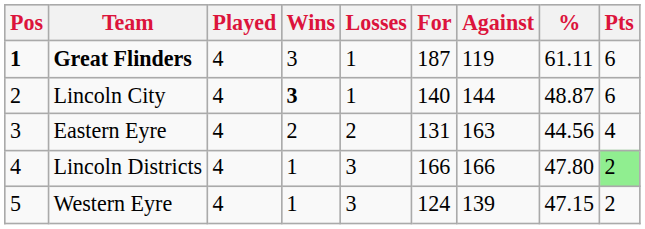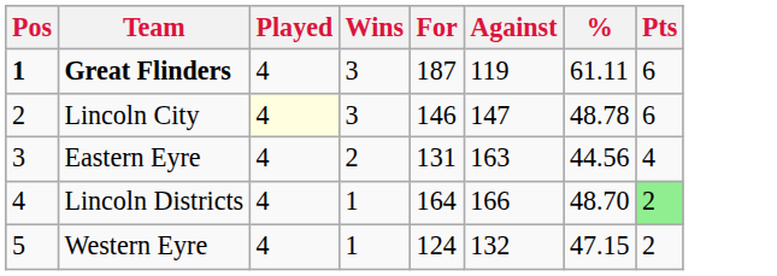- column: Losses | 1 | 1 | 2 | 3 | 3
Lincoln City | Played: no background -> lightyellow background
Lincoln City | Wins: bold -> normal
Lincoln City | For: 140 -> 146
Lincoln City | Against: 144 -> 147
Lincoln City | %: 48.87 -> 48.78
Lincoln Districts | For: 166 -> 164
Lincoln Districts | %: 47.80 -> 48.70
Western Eyre | Against: 139 -> 132
